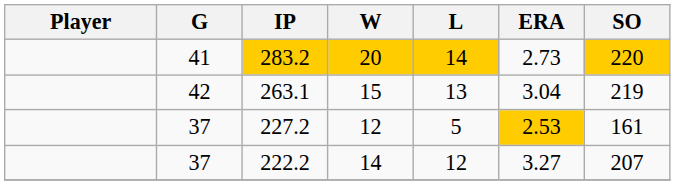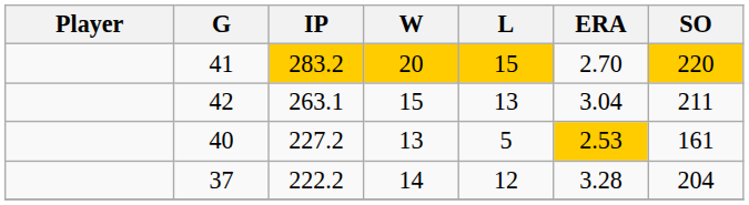283.2 | L: 14 -> 15
283.2 | ERA: 2.73 -> 2.70
263.1 | SO: 219 -> 211
227.2 | G: 37 -> 40
227.2 | W: 12 -> 13
222.2 | ERA: 3.27 -> 3.28
222.2 | SO: 207 -> 204
